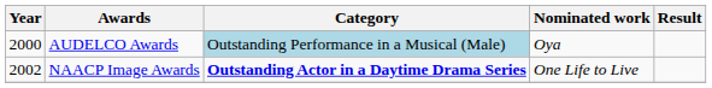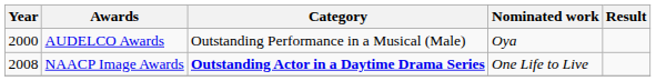AUDELCO Awards | Category: lightblue background -> no background
NAACP Image Awards | Year: 2002 -> 2008
